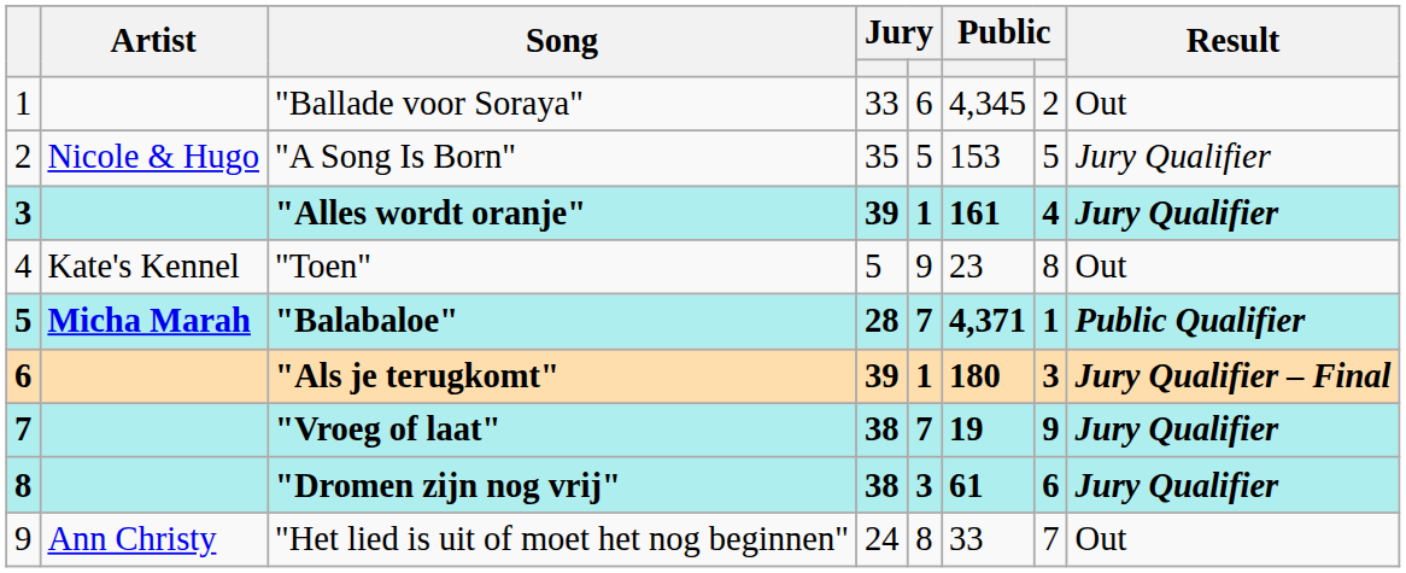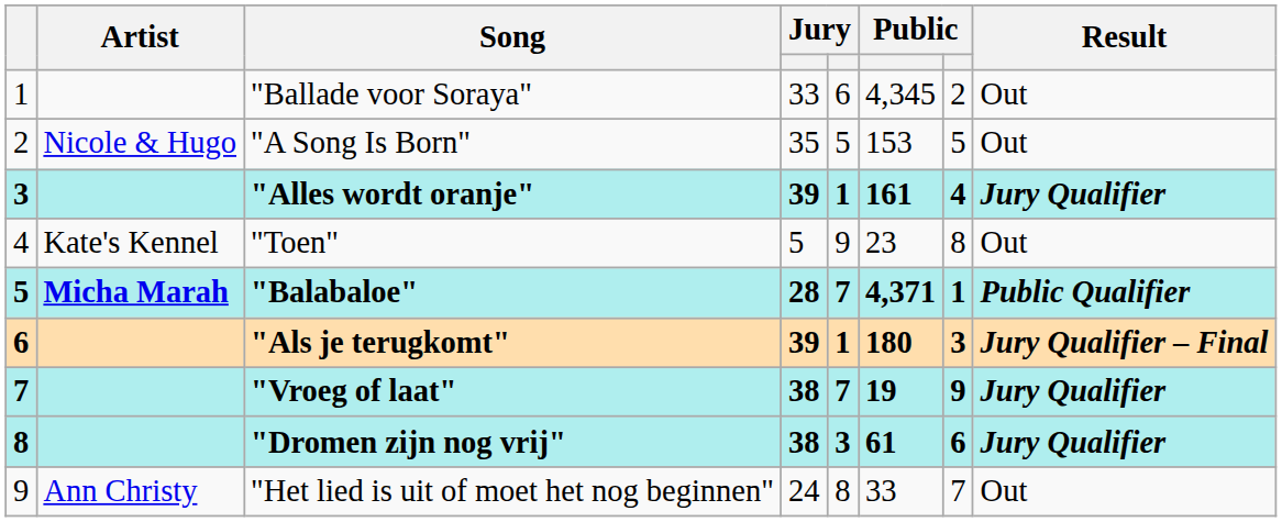"A Song Is Born" | Result: Jury Qualifier -> Out
